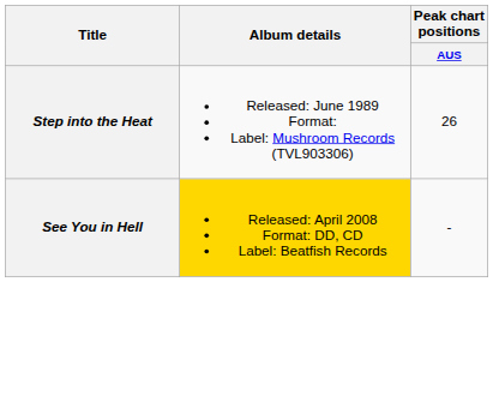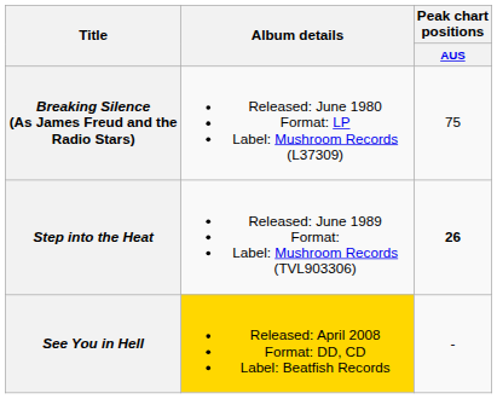+ row: Breaking Silence (As James Freud and the Radio Stars) | Released: June 1980 Format: LP Label: Mushroom Records (L37309) | 75
Step into the Heat | Peak chart positions / AUS: normal -> bold
